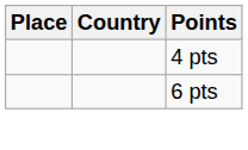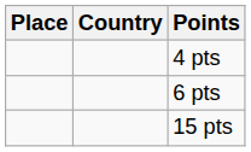+ row: 15 pts
